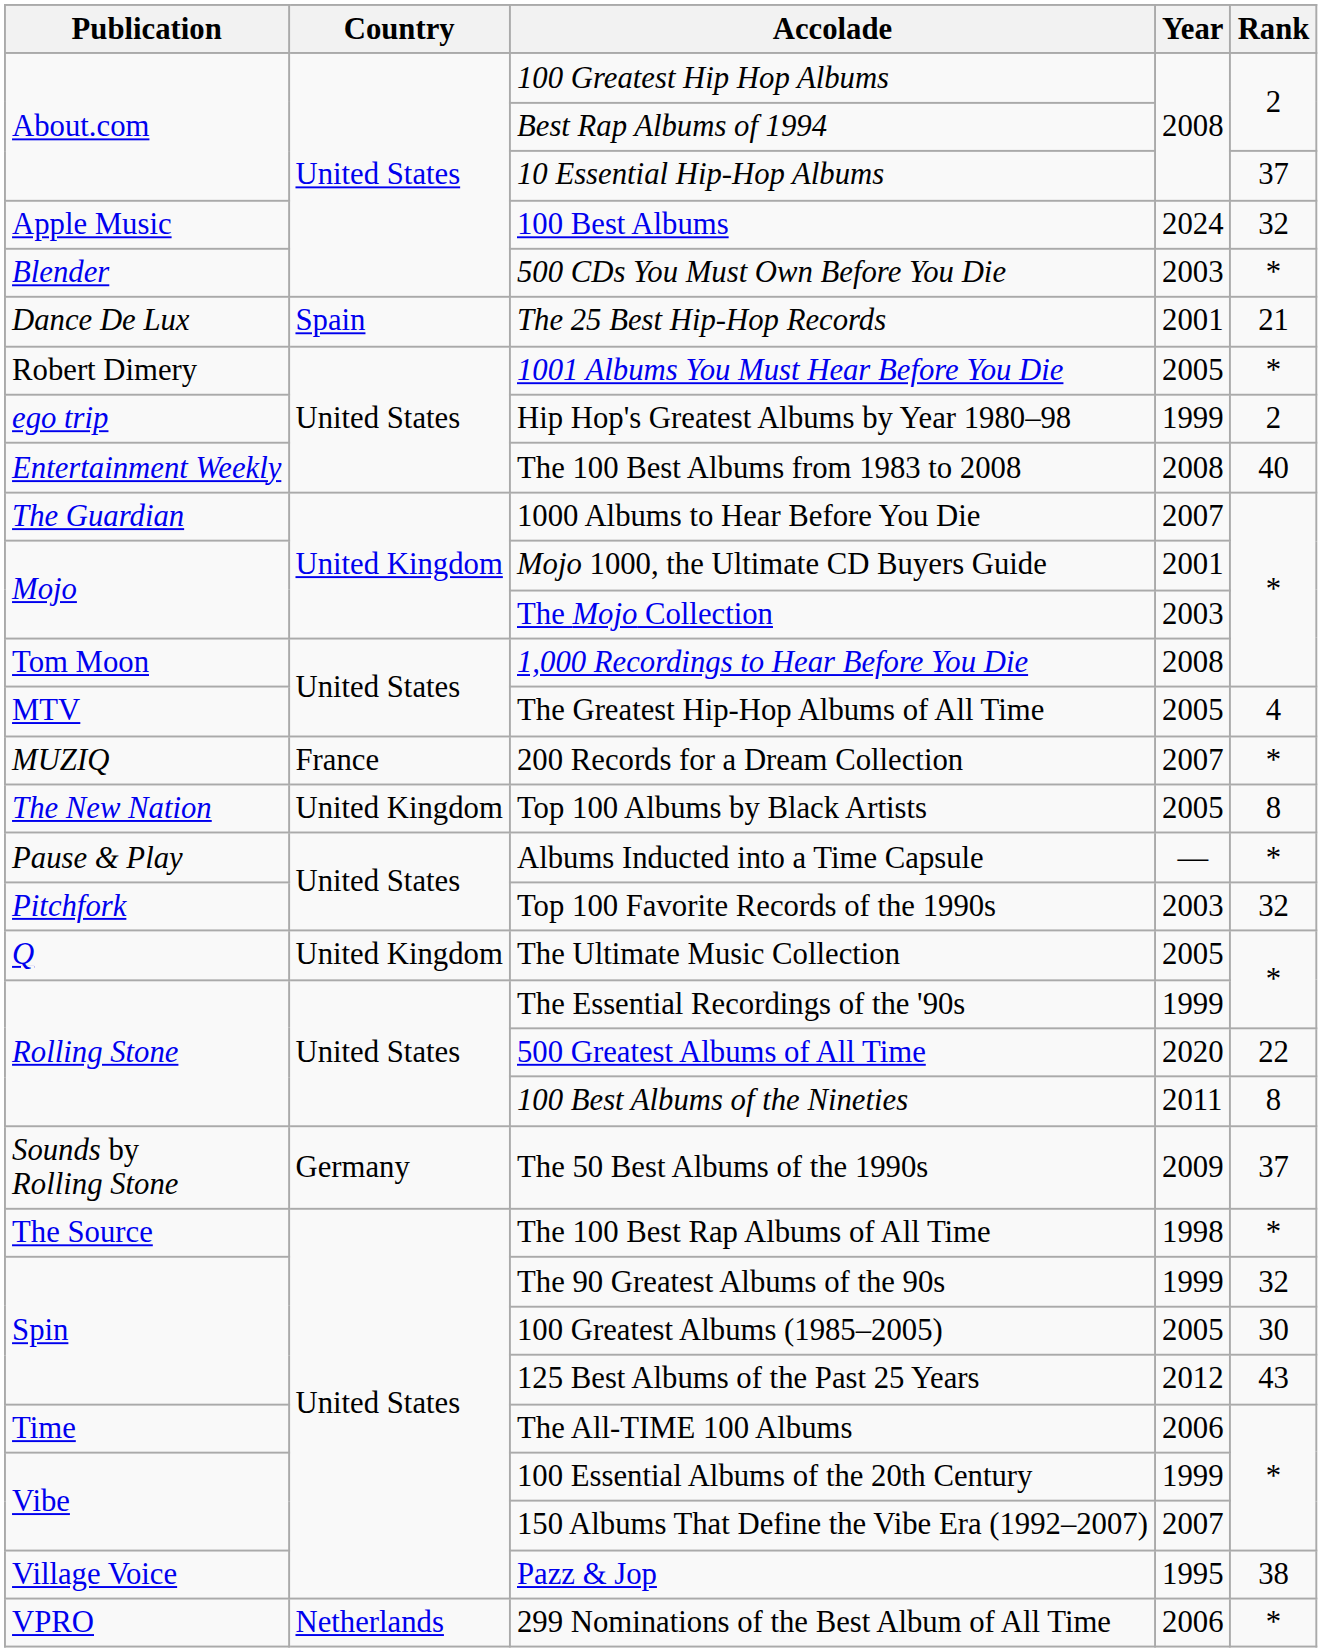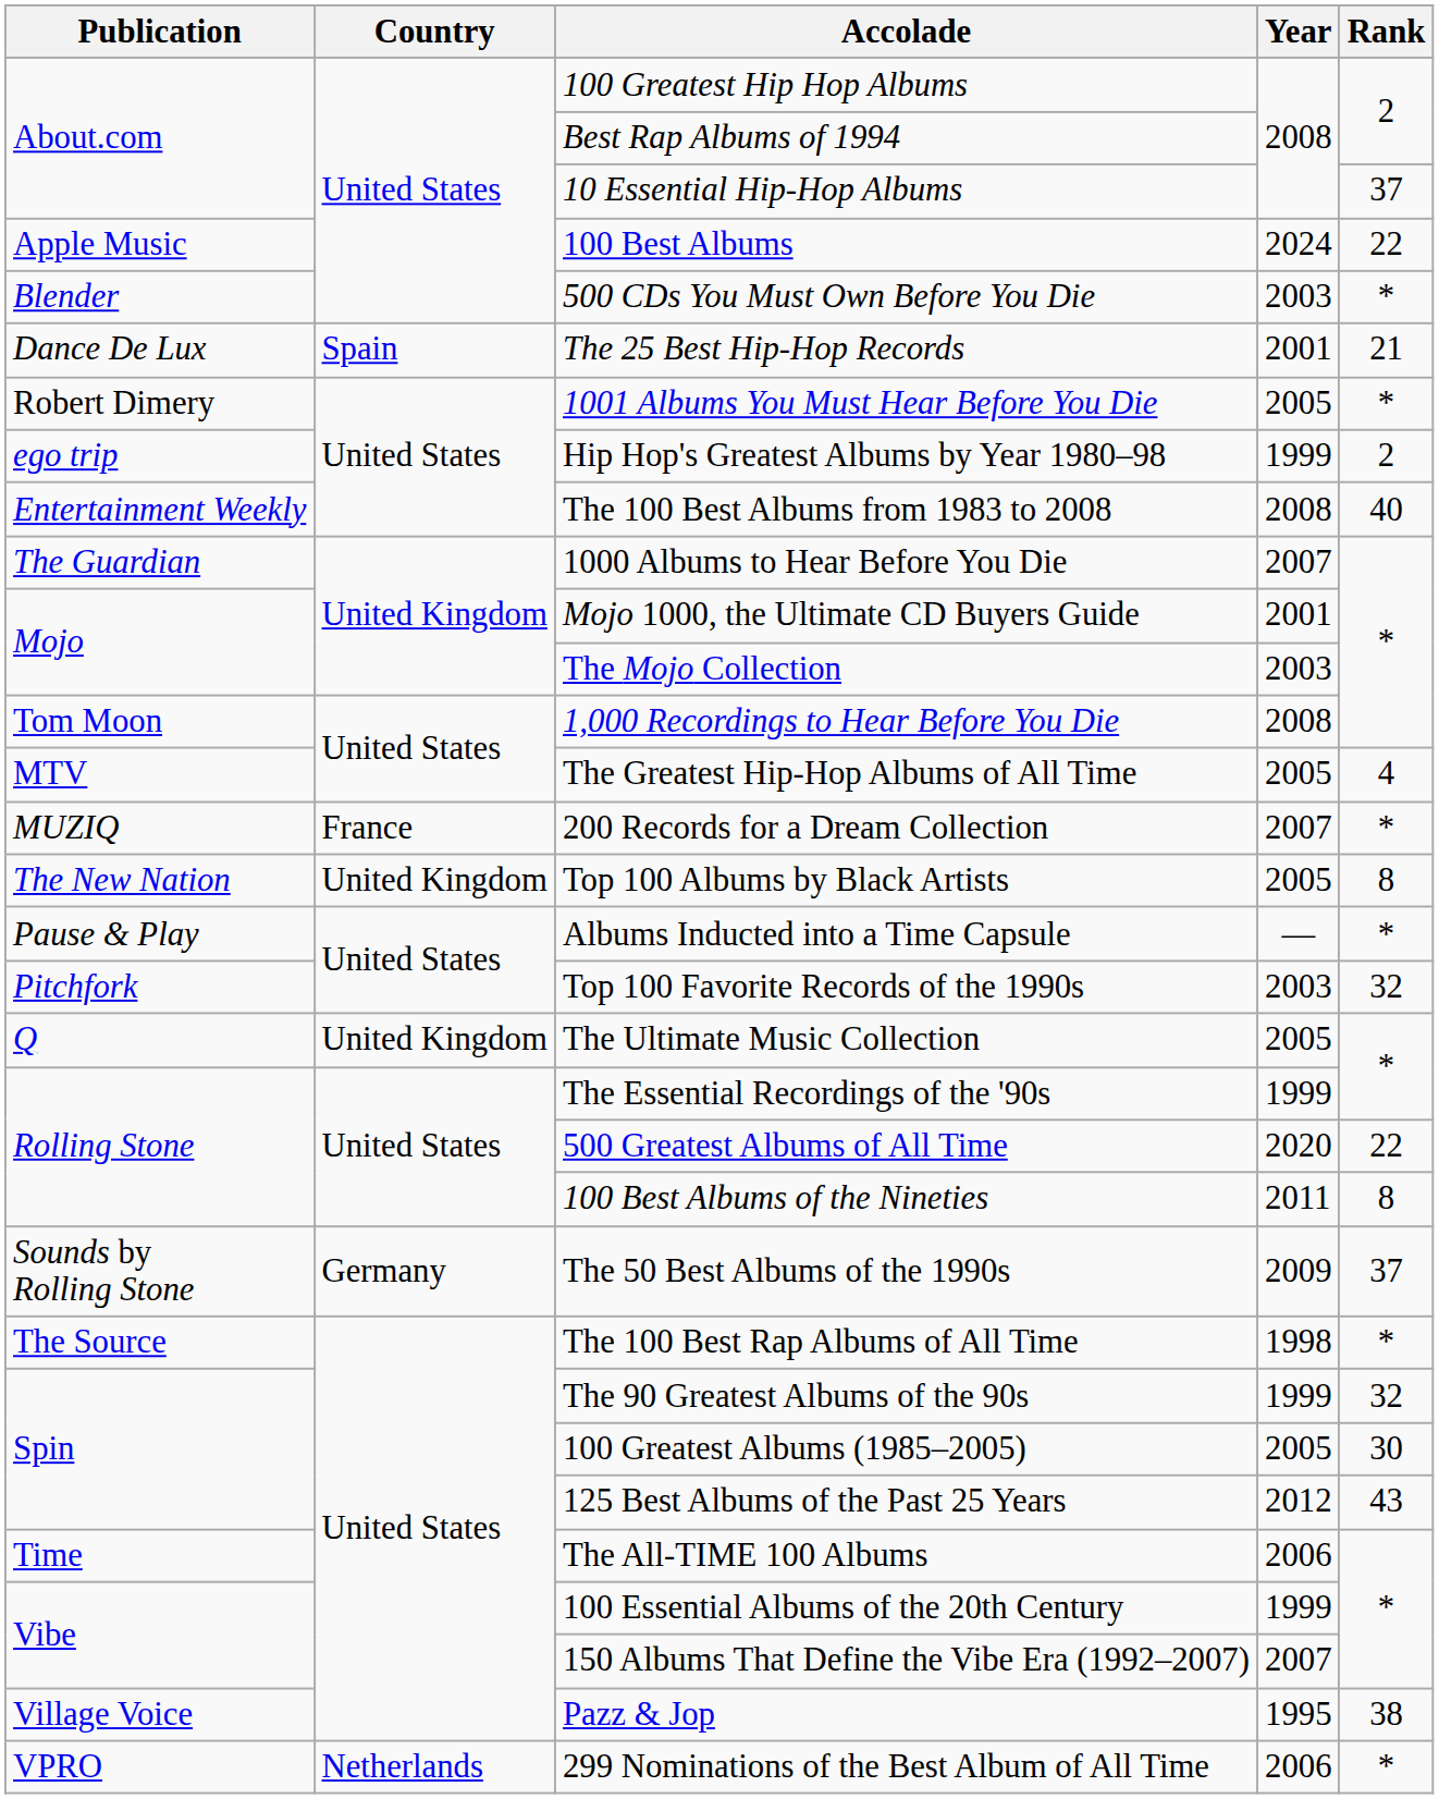100 Best Albums | Rank: 32 -> 22
